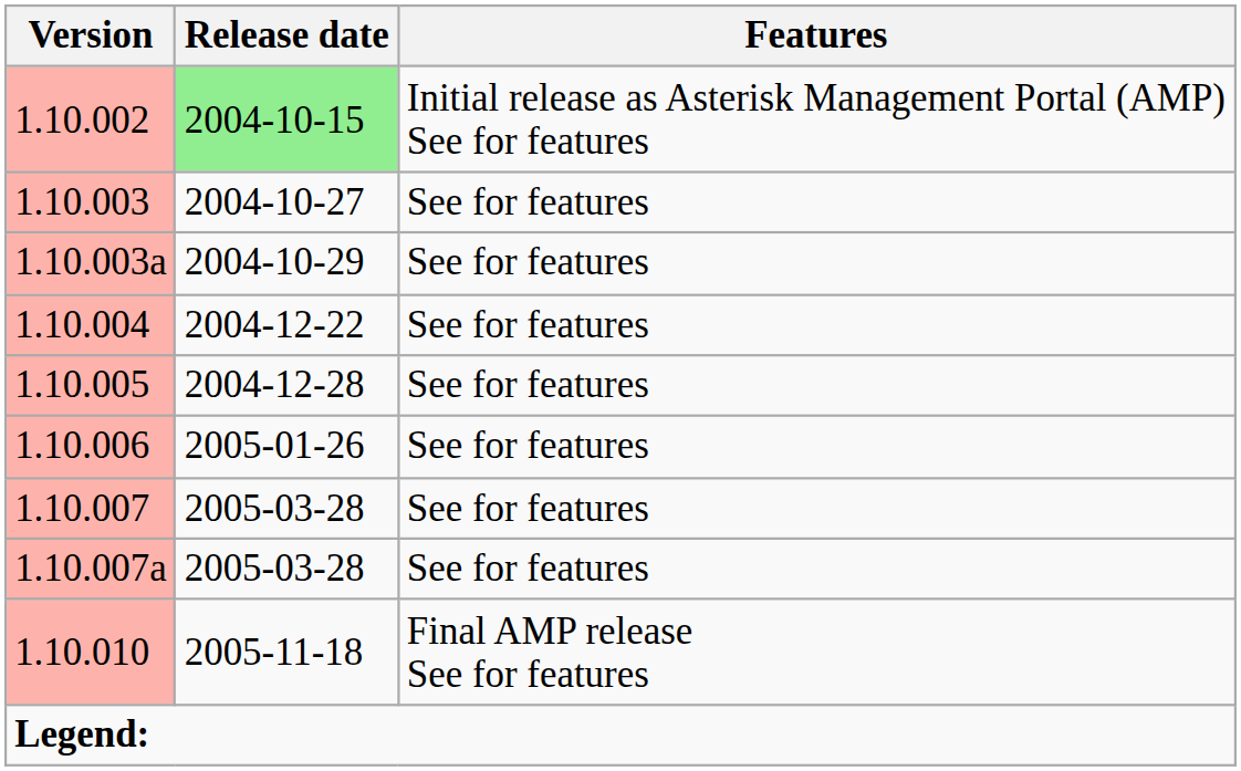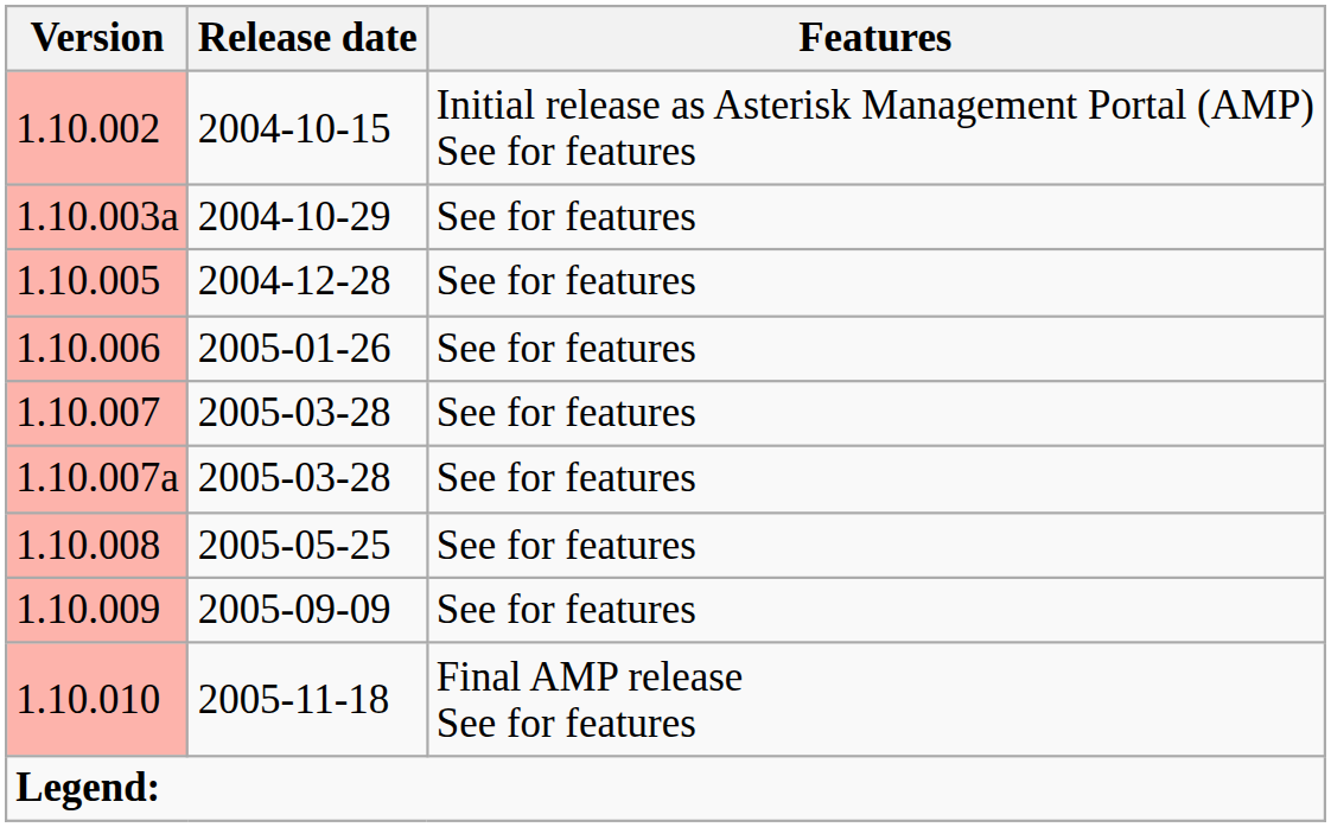1.10.002 | Release date: lightgreen background -> no background
- row: 1.10.003 | 2004-10-27 | See for features
- row: 1.10.004 | 2004-12-22 | See for features
+ row: 1.10.008 | 2005-05-25 | See for features
+ row: 1.10.009 | 2005-09-09 | See for features
